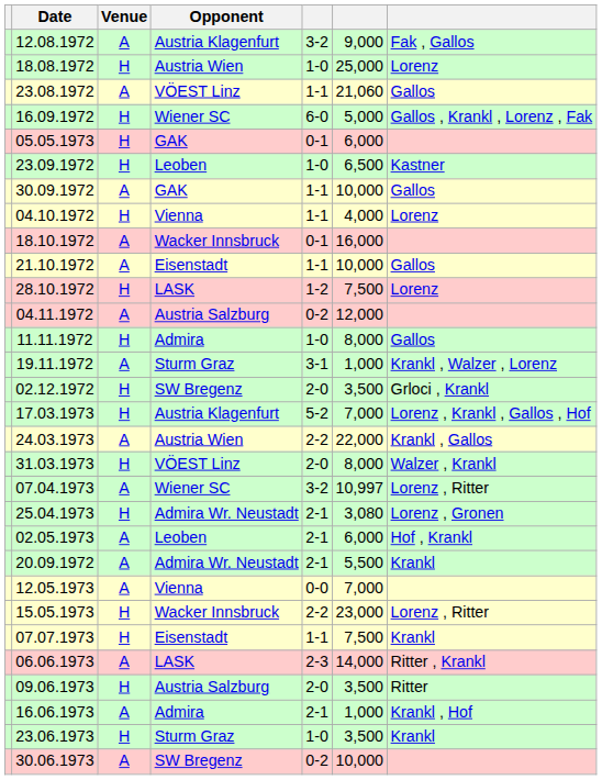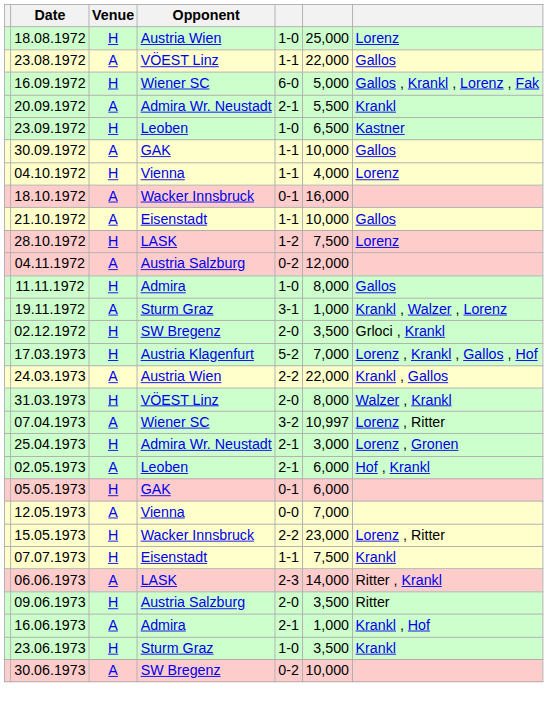- row: 12.08.1972 | A | Austria Klagenfurt | 3-2 | 9,000 | Fak , Gallos
23.08.1972 | column 6: 21,060 -> 22,000
rows swapped: 20.09.1972 <-> 05.05.1973
25.04.1973 | column 6: 3,080 -> 3,000
